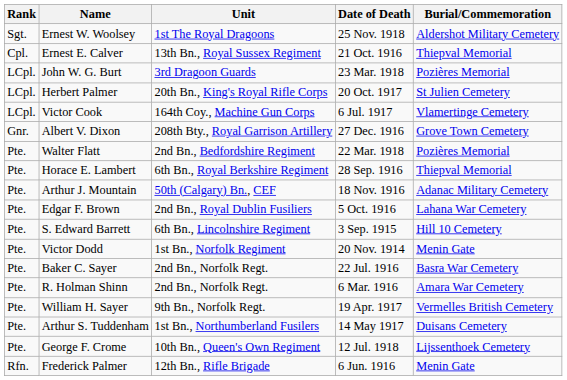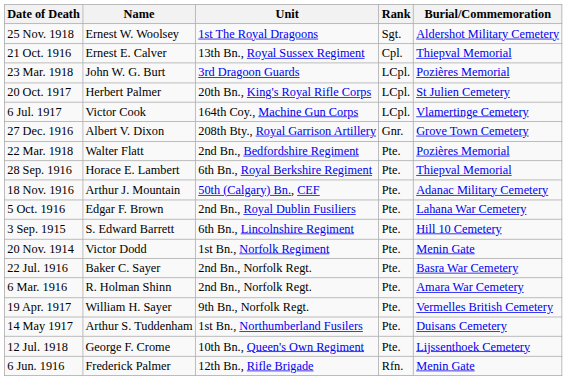columns swapped: Rank <-> Date of Death
